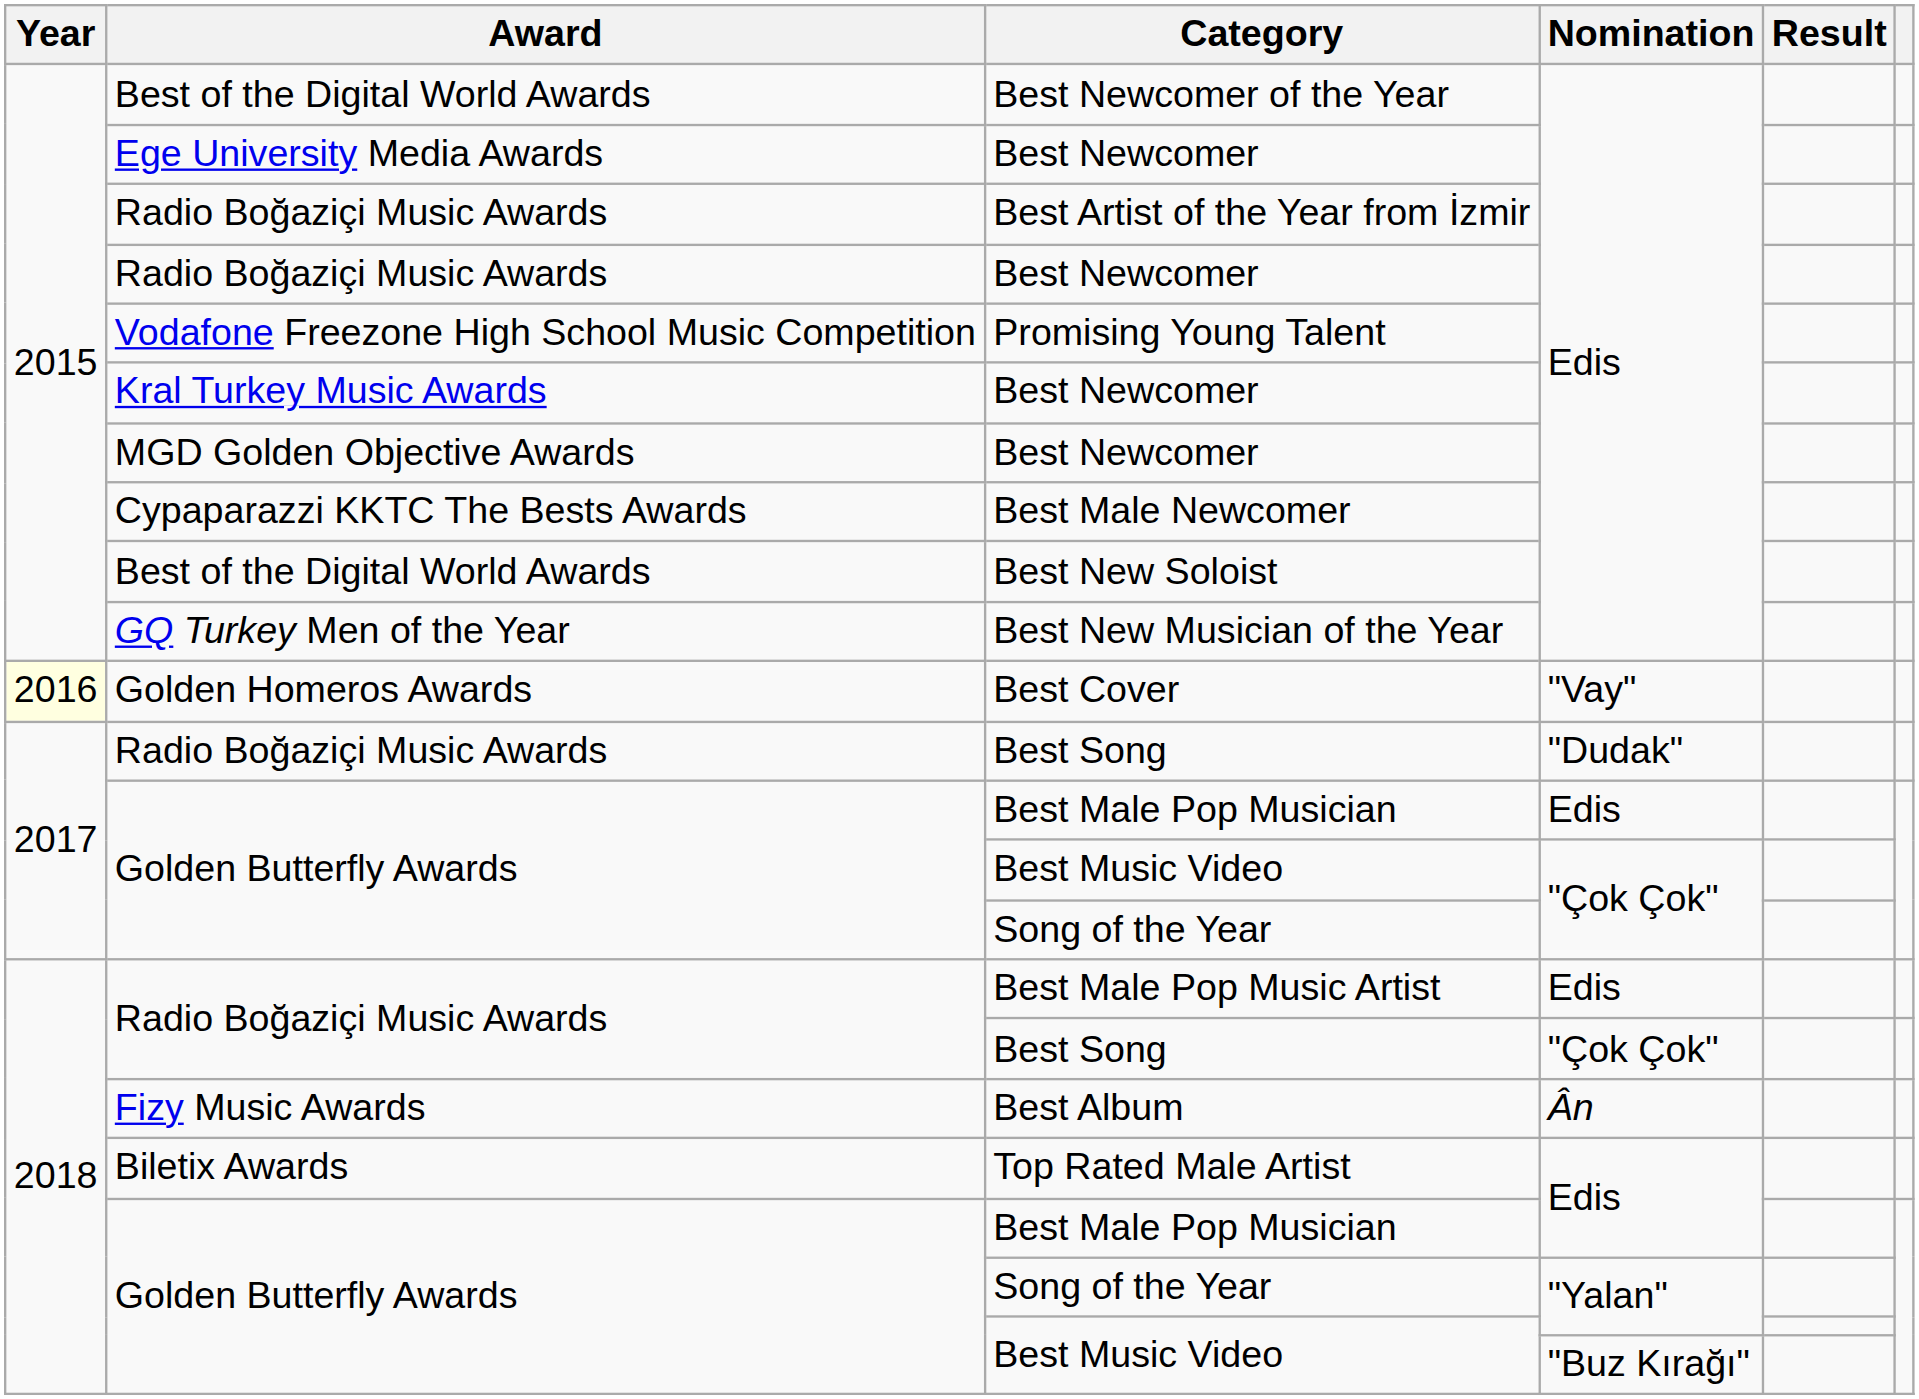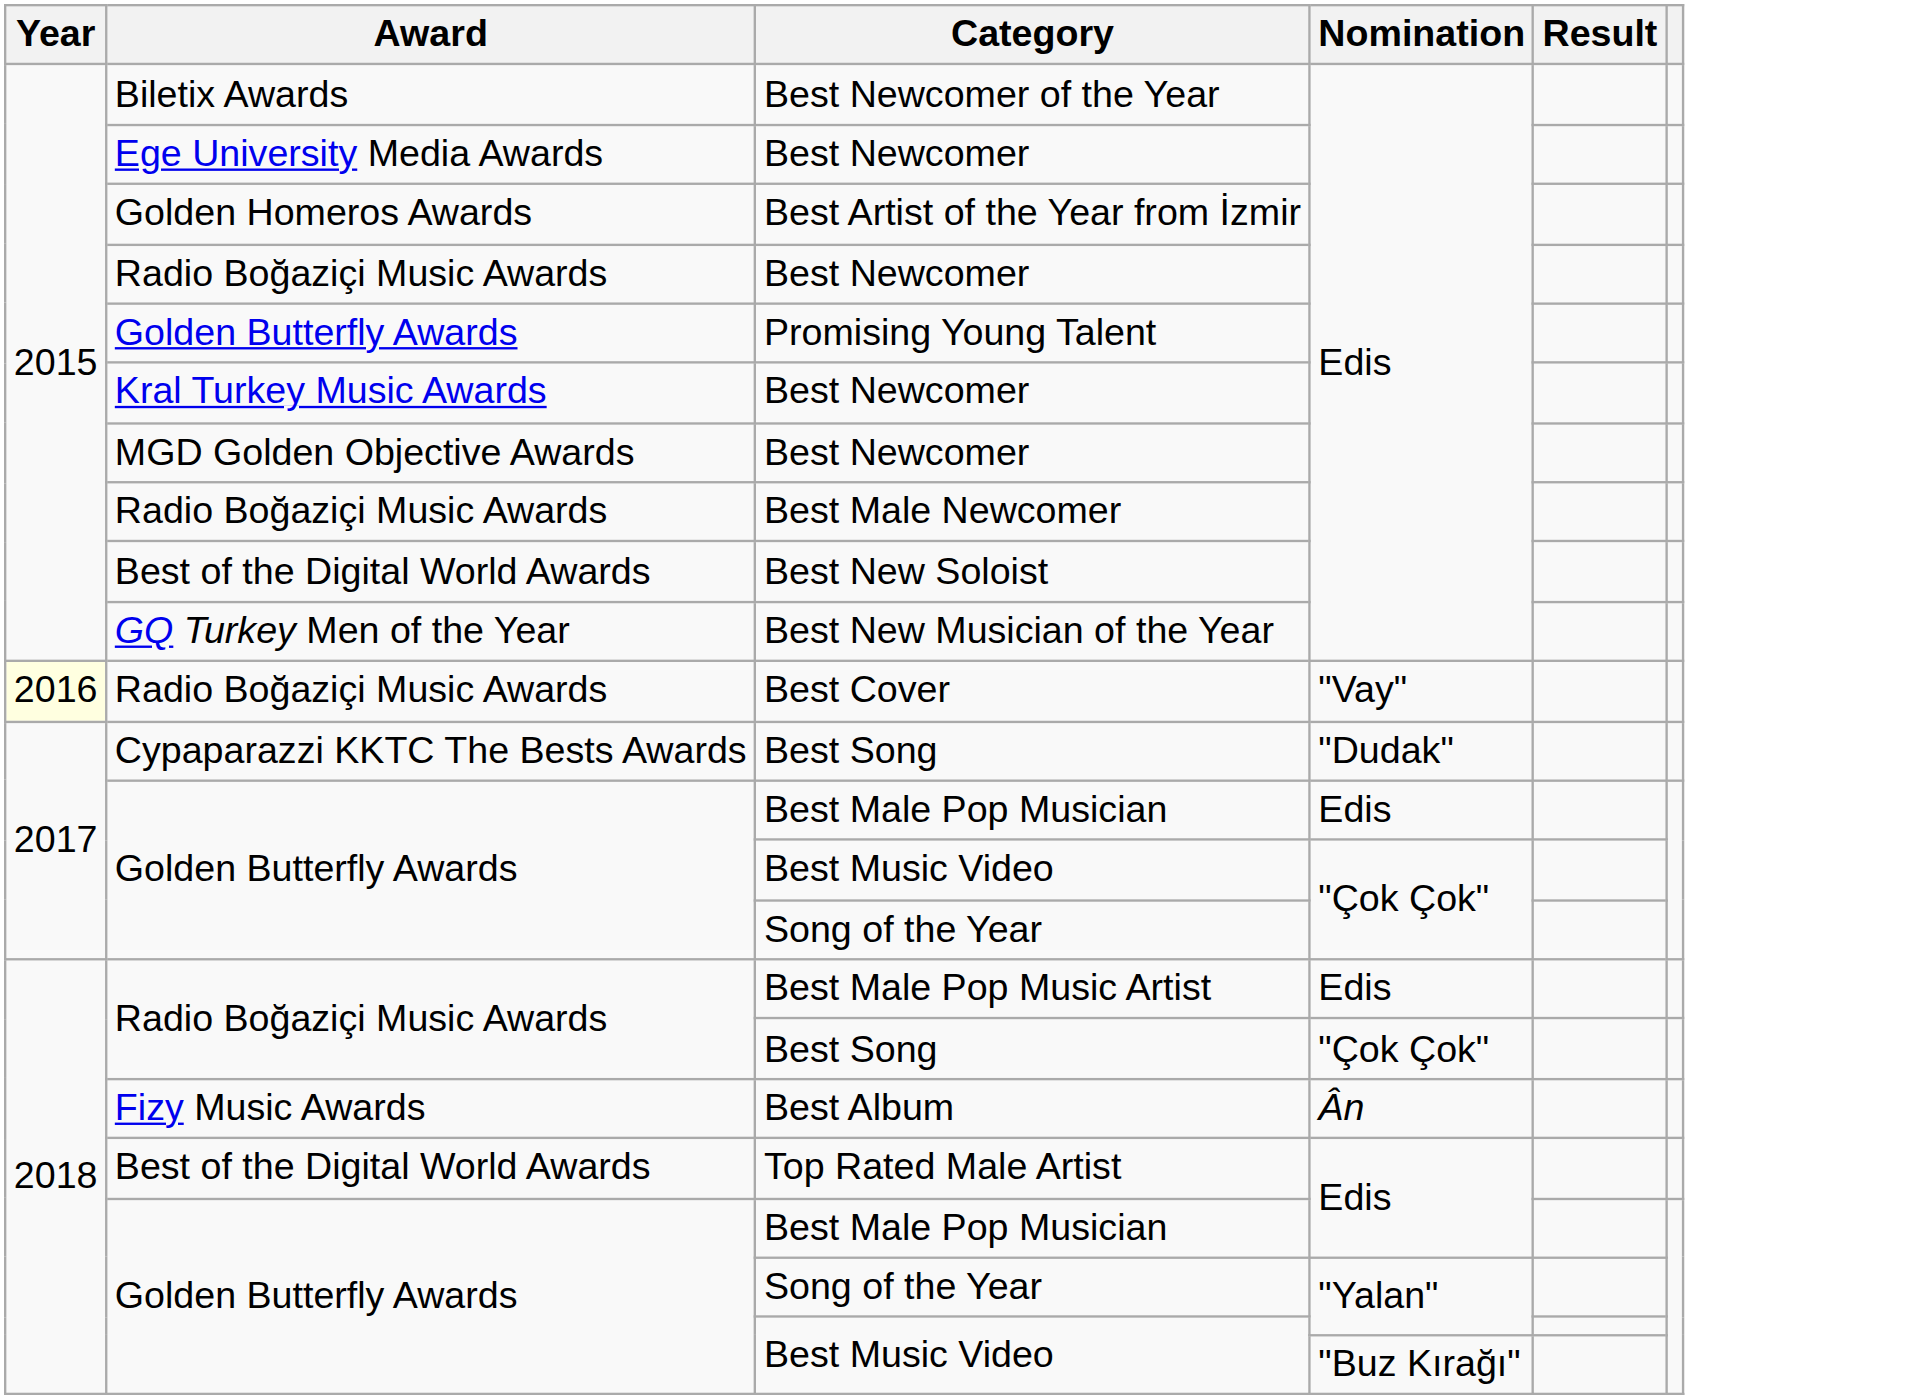Best Newcomer of the Year | Award: Best of the Digital World Awards -> Biletix Awards
Best Artist of the Year from İzmir | Award: Radio Boğaziçi Music Awards -> Golden Homeros Awards
Promising Young Talent | Award: Vodafone Freezone High School Music Competition -> Golden Butterfly Awards
Best Male Newcomer | Award: Cypaparazzi KKTC The Bests Awards -> Radio Boğaziçi Music Awards
Best Cover | Award: Golden Homeros Awards -> Radio Boğaziçi Music Awards
Best Song / "Dudak" | Award: Radio Boğaziçi Music Awards -> Cypaparazzi KKTC The Bests Awards
Top Rated Male Artist | Award: Biletix Awards -> Best of the Digital World Awards
